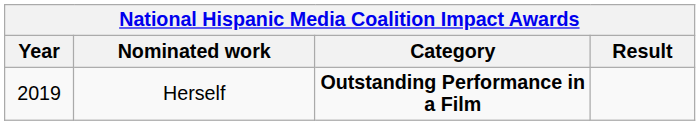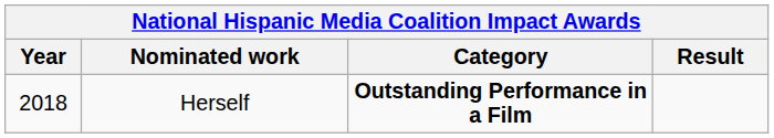Herself | Year: 2019 -> 2018
